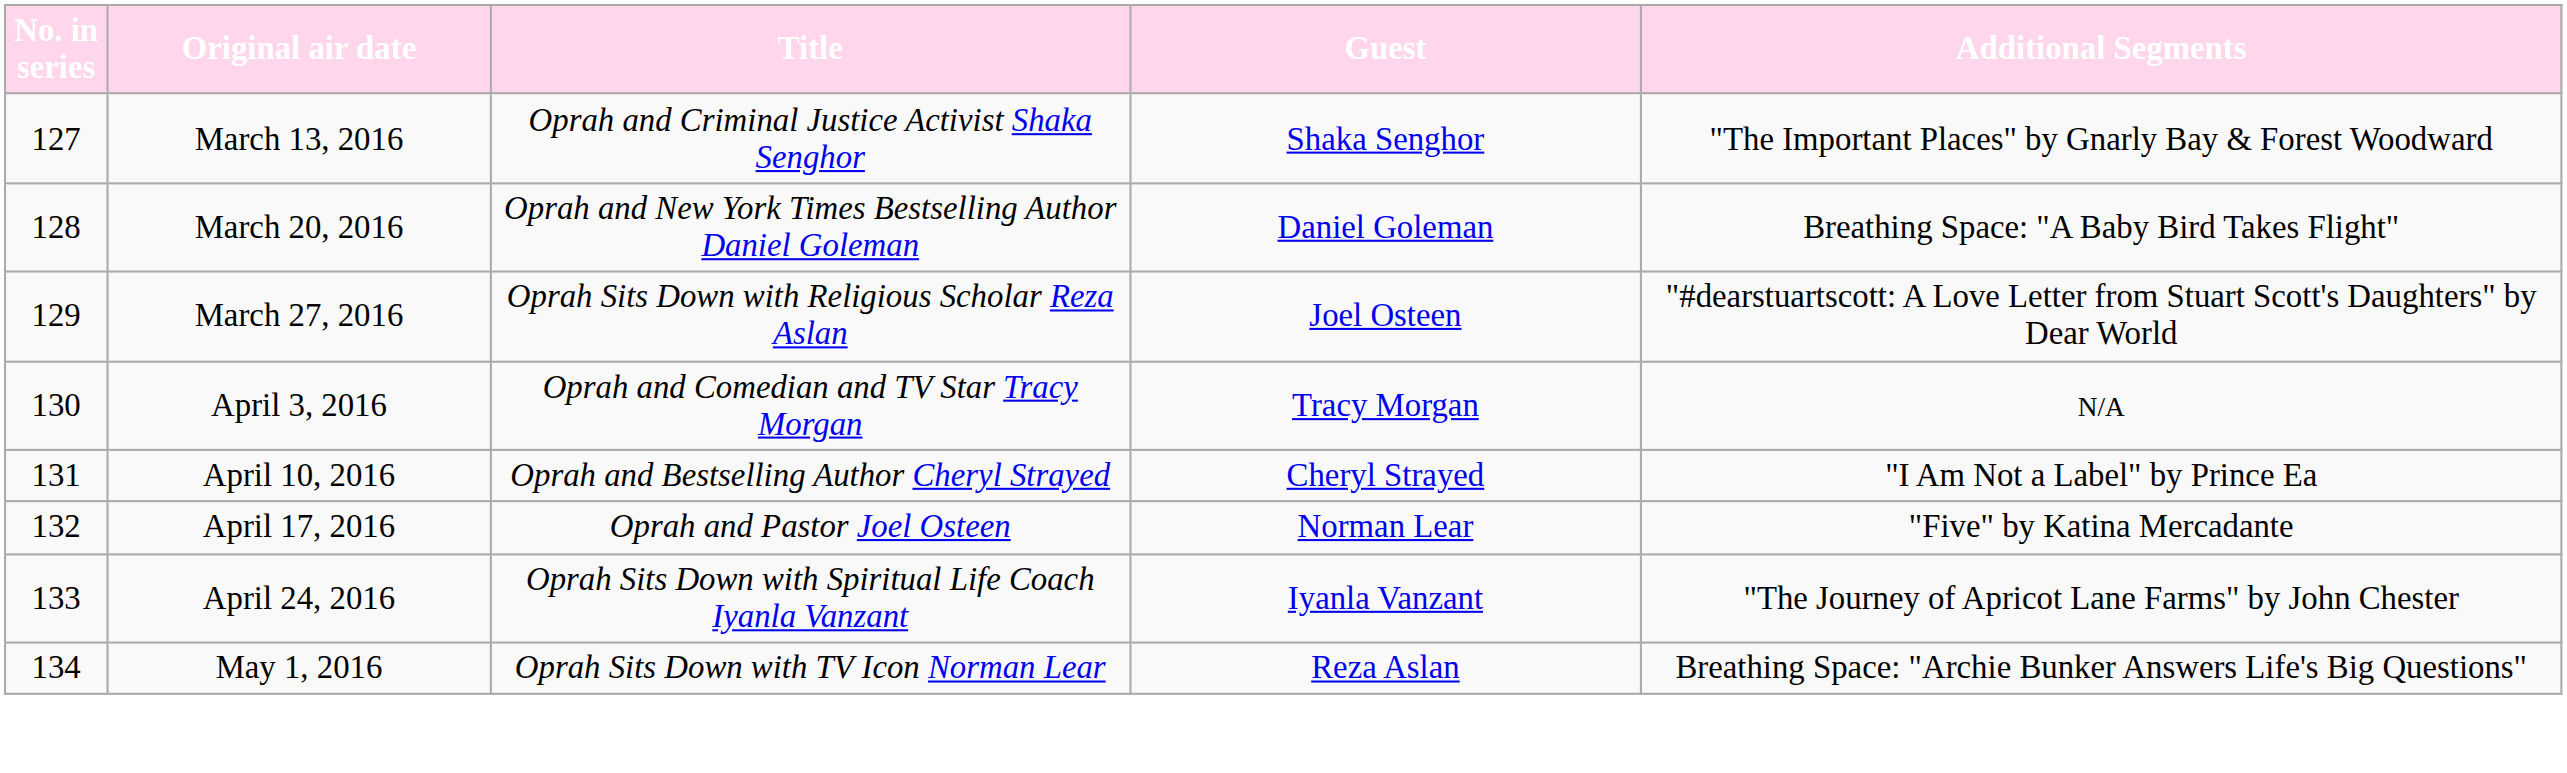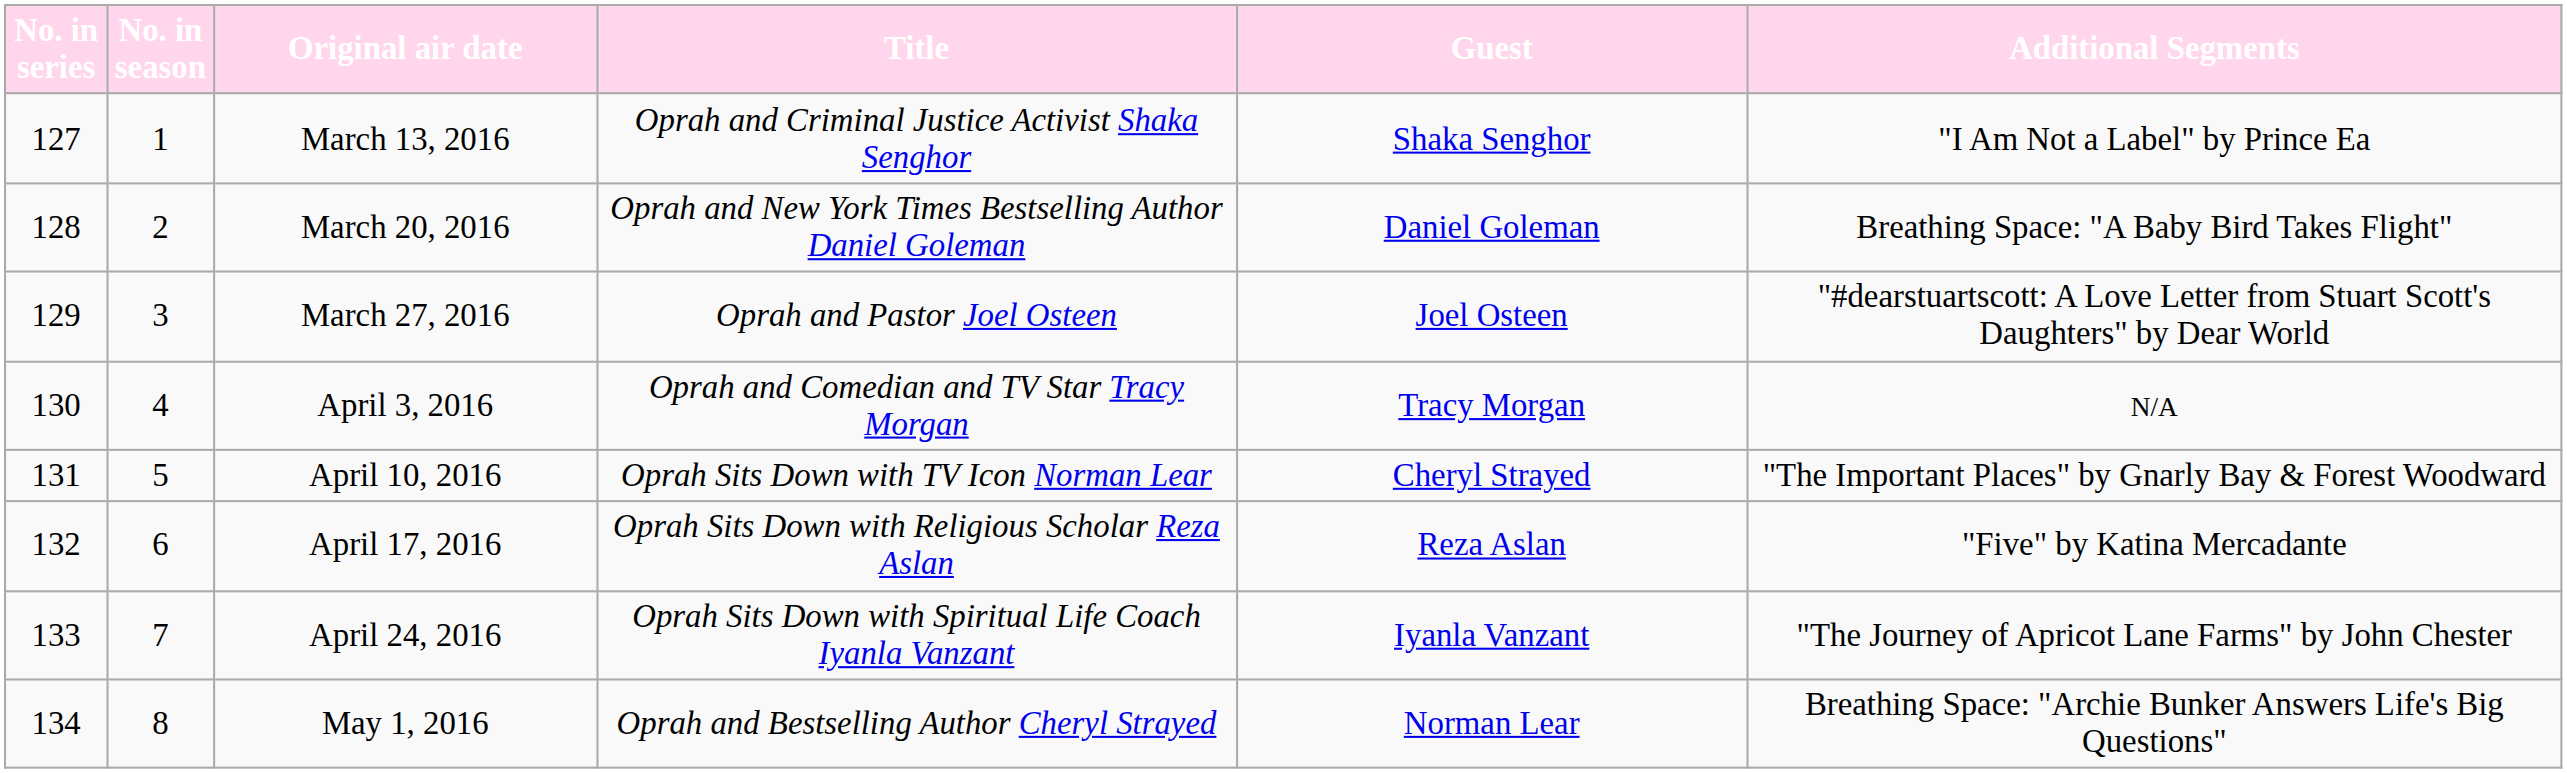+ column: No. in season | 1 | 2 | 3 | 4 | 5 | 6 | 7 | 8
March 13, 2016 | Additional Segments: "The Important Places" by Gnarly Bay & Forest Woodward -> "I Am Not a Label" by Prince Ea
March 27, 2016 | Title: Oprah Sits Down with Religious Scholar Reza Aslan -> Oprah and Pastor Joel Osteen
April 10, 2016 | Title: Oprah and Bestselling Author Cheryl Strayed -> Oprah Sits Down with TV Icon Norman Lear
April 10, 2016 | Additional Segments: "I Am Not a Label" by Prince Ea -> "The Important Places" by Gnarly Bay & Forest Woodward
April 17, 2016 | Title: Oprah and Pastor Joel Osteen -> Oprah Sits Down with Religious Scholar Reza Aslan
April 17, 2016 | Guest: Norman Lear -> Reza Aslan
May 1, 2016 | Title: Oprah Sits Down with TV Icon Norman Lear -> Oprah and Bestselling Author Cheryl Strayed
May 1, 2016 | Guest: Reza Aslan -> Norman Lear
